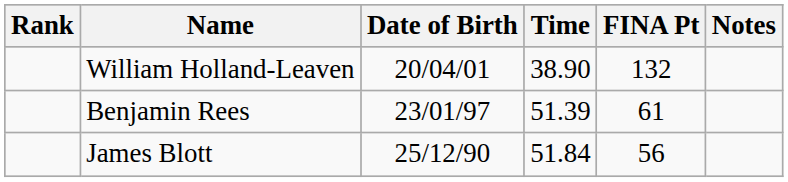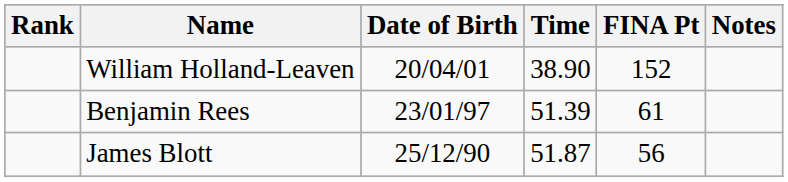William Holland-Leaven | FINA Pt: 132 -> 152
James Blott | Time: 51.84 -> 51.87
